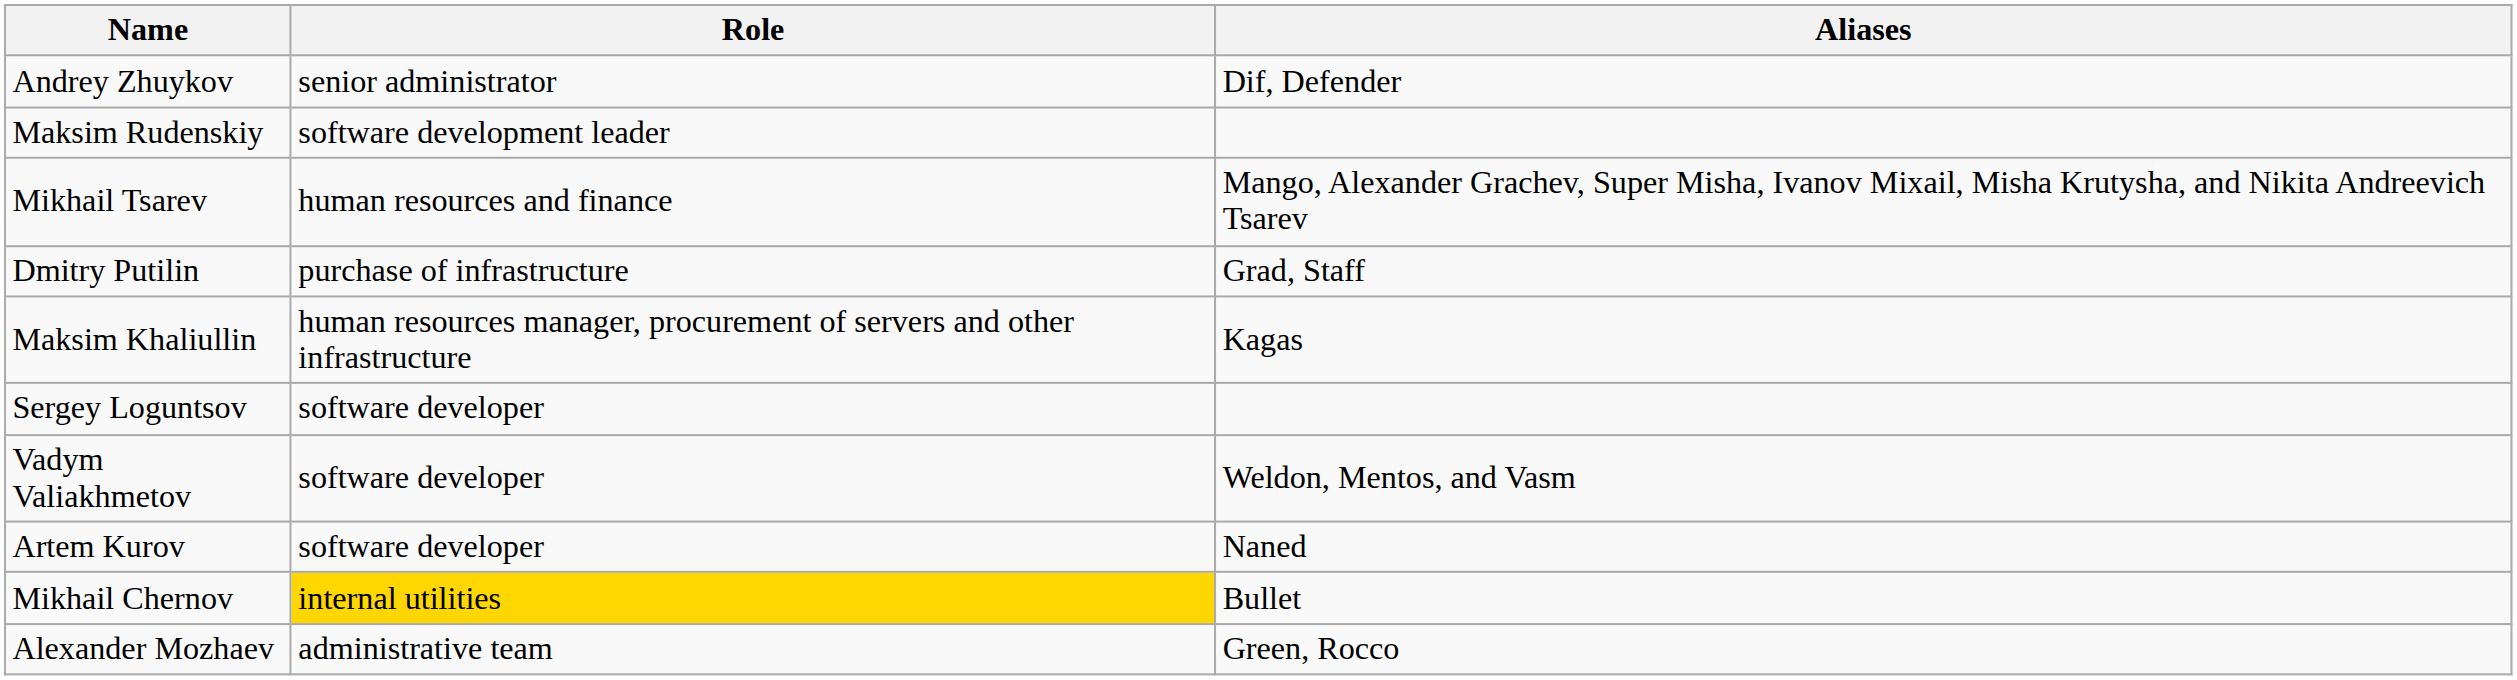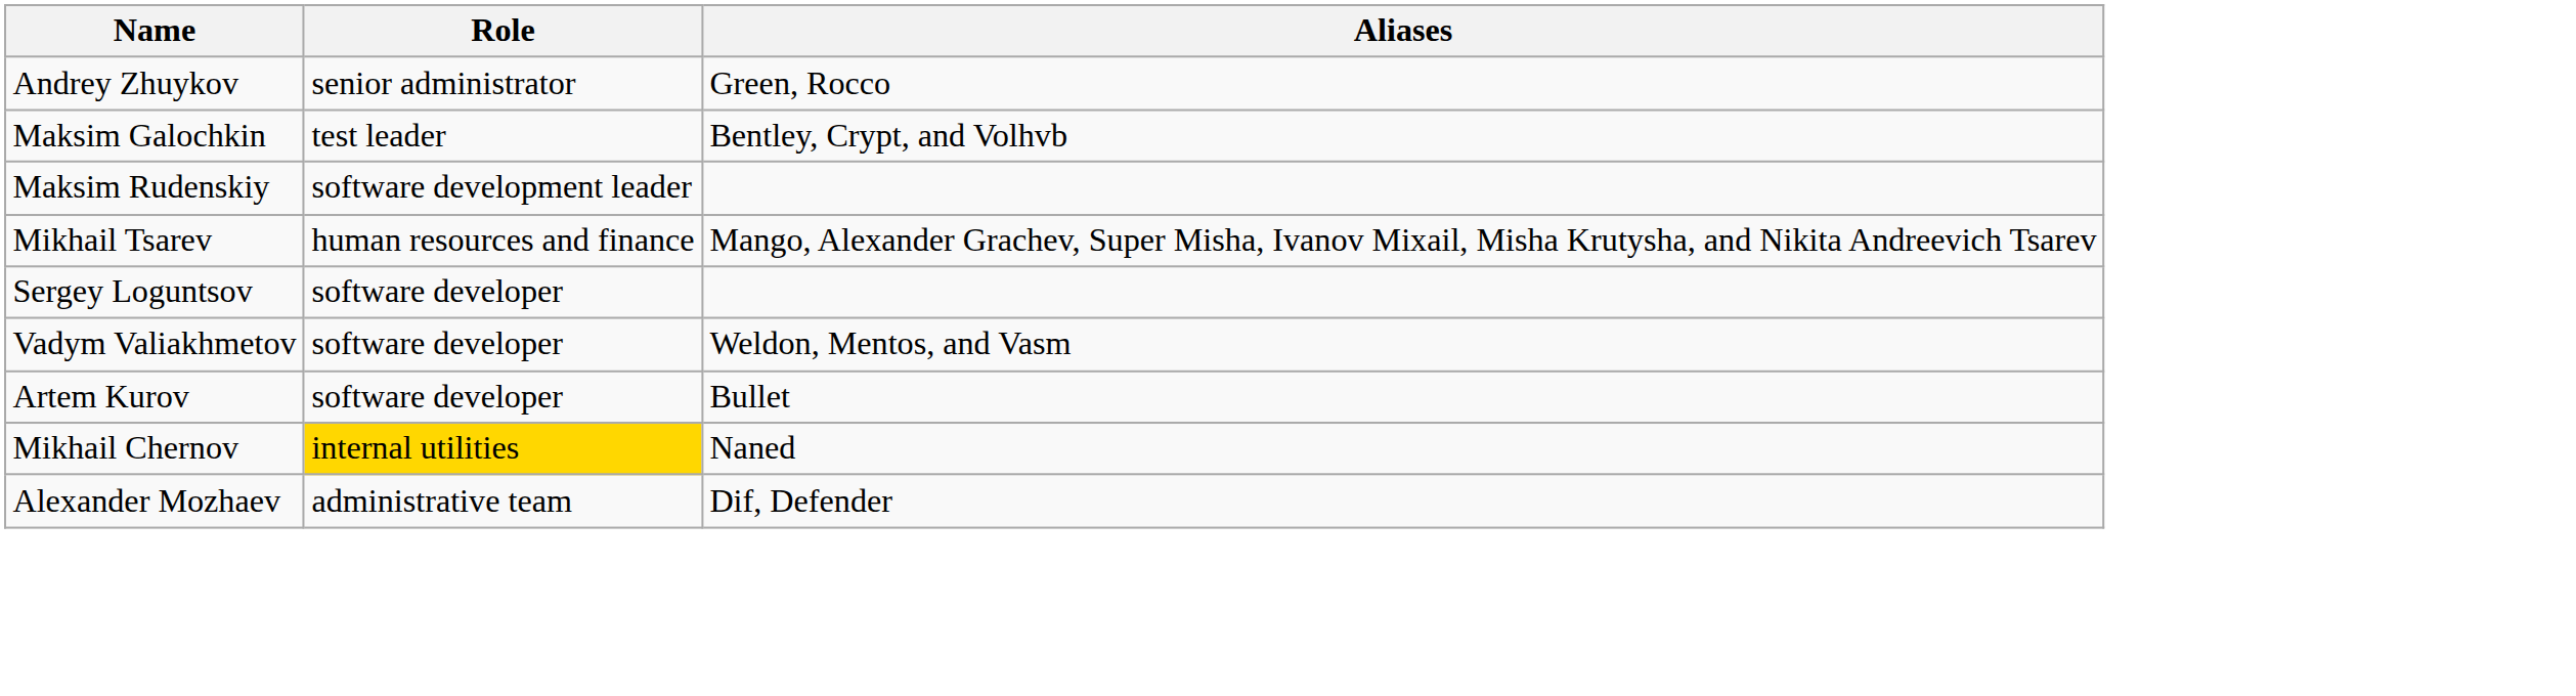Andrey Zhuykov | Aliases: Dif, Defender -> Green, Rocco
+ row: Maksim Galochkin | test leader | Bentley, Crypt, and Volhvb
- row: Dmitry Putilin | purchase of infrastructure | Grad, Staff
- row: Maksim Khaliullin | human resources manager, procurement of servers and other infrastructure | Kagas
Artem Kurov | Aliases: Naned -> Bullet
Mikhail Chernov | Aliases: Bullet -> Naned
Alexander Mozhaev | Aliases: Green, Rocco -> Dif, Defender
